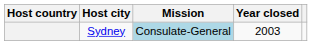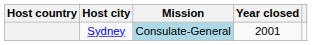Sydney | Year closed: 2003 -> 2001
